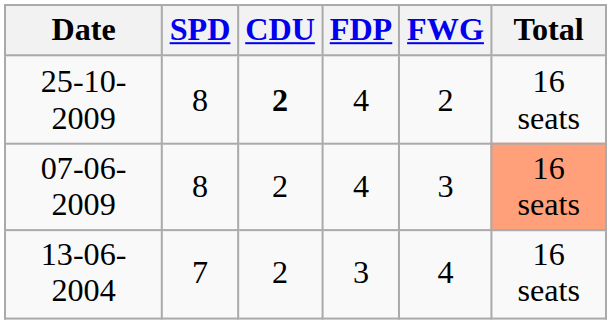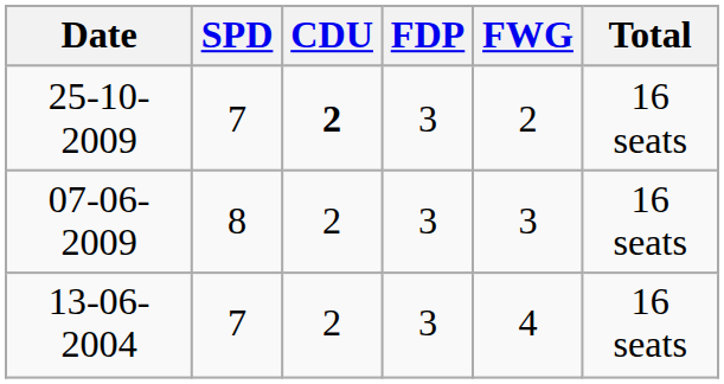25-10-2009 | SPD: 8 -> 7
25-10-2009 | FDP: 4 -> 3
07-06-2009 | FDP: 4 -> 3
07-06-2009 | Total: lightsalmon background -> no background
